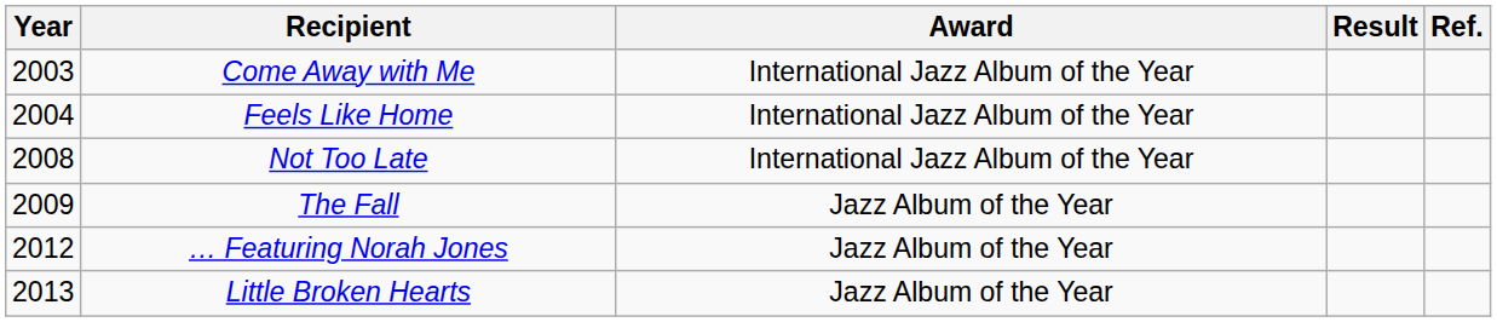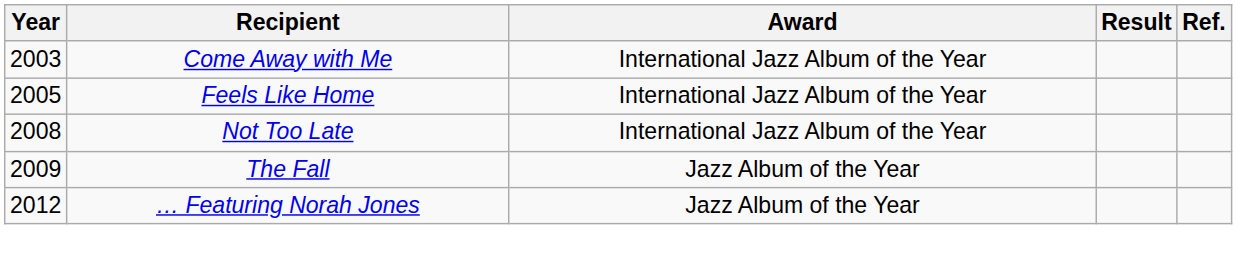Feels Like Home | Year: 2004 -> 2005
- row: 2013 | Little Broken Hearts | Jazz Album of the Year
